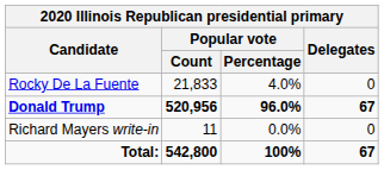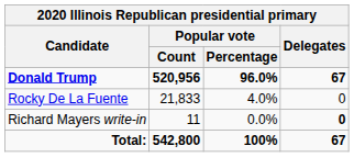rows swapped: Donald Trump <-> Rocky De La Fuente
Richard Mayers write-in | Delegates: normal -> bold
